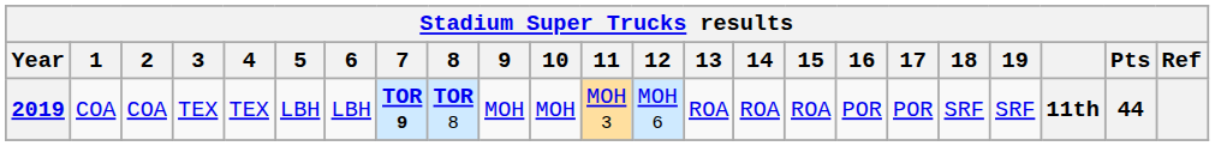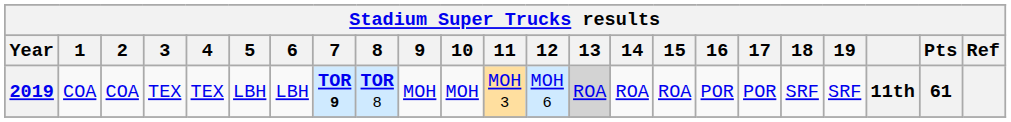2019 | 13: no background -> lightgrey background
2019 | Pts: 44 -> 61
